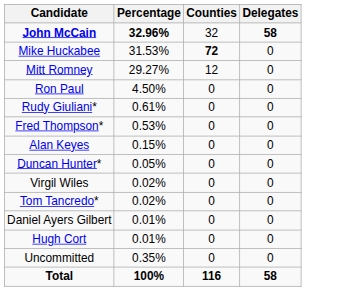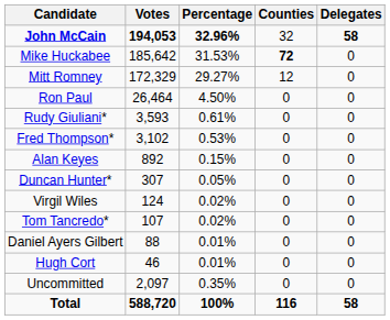+ column: Votes | 194,053 | 185,642 | 172,329 | 26,464 | 3,593 | 3,102 | 892 | 307 | 124 | 107 | 88 | 46 | 2,097 | 588,720
